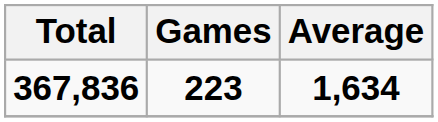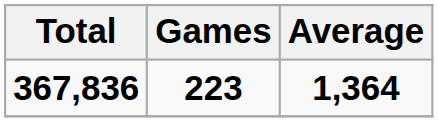367,836 | Average: 1,634 -> 1,364
